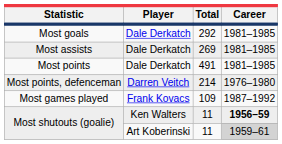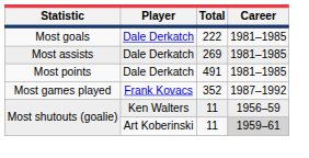Most goals | Total: 292 -> 222
- row: Most points, defenceman | Darren Veitch | 214 | 1976–1980
Most games played | Total: 109 -> 352
Most shutouts (goalie) / Ken Walters | Career: bold -> normal
